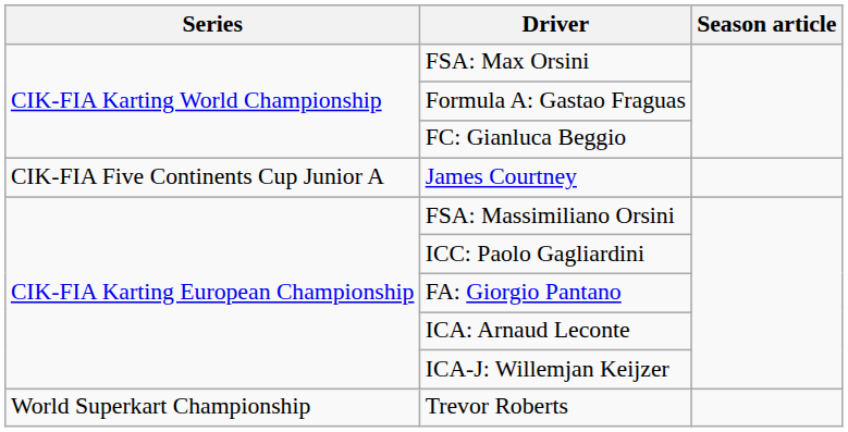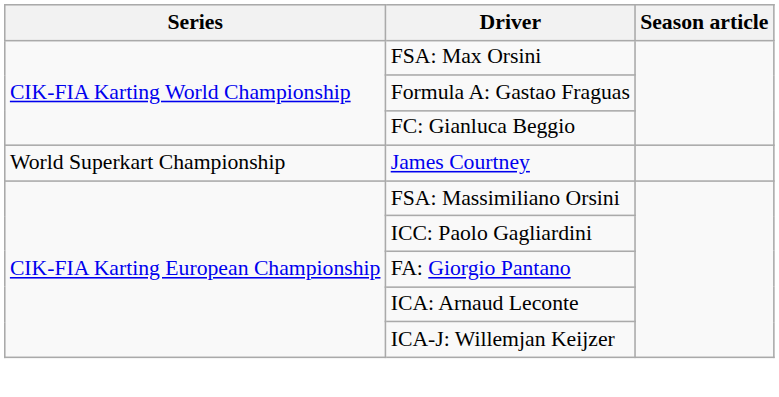James Courtney | Series: CIK-FIA Five Continents Cup Junior A -> World Superkart Championship
- row: World Superkart Championship | Trevor Roberts
